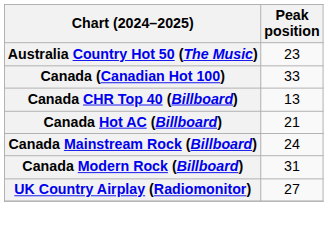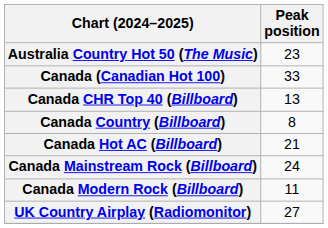+ row: Canada Country (Billboard) | 8
Canada Modern Rock (Billboard) | Peak position: 31 -> 11
